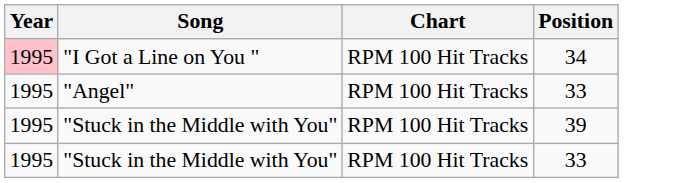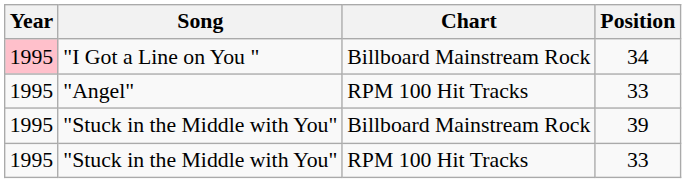"I Got a Line on You " | Chart: RPM 100 Hit Tracks -> Billboard Mainstream Rock
"Stuck in the Middle with You" / 39 | Chart: RPM 100 Hit Tracks -> Billboard Mainstream Rock
